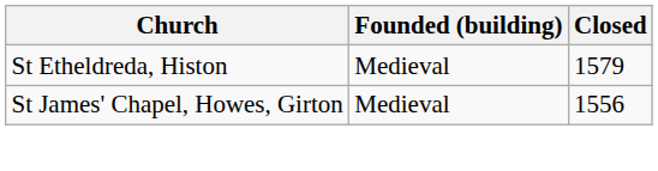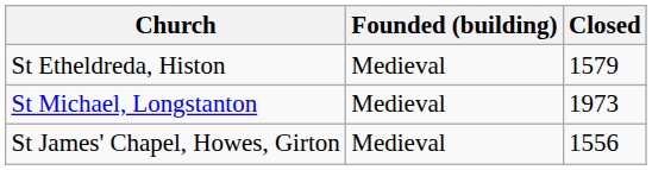+ row: St Michael, Longstanton | Medieval | 1973
